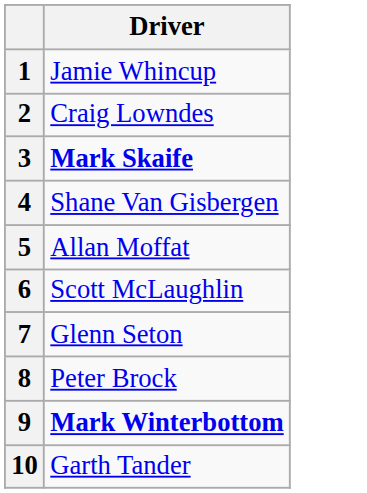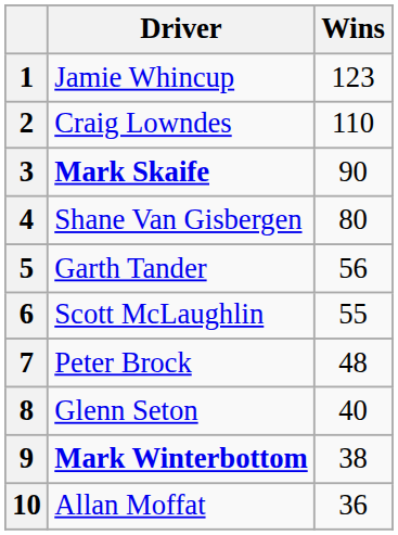+ column: Wins | 123 | 110 | 90 | 80 | 56 | 55 | 48 | 40 | 38 | 36
5 | Driver: Allan Moffat -> Garth Tander
7 | Driver: Glenn Seton -> Peter Brock
8 | Driver: Peter Brock -> Glenn Seton
10 | Driver: Garth Tander -> Allan Moffat
